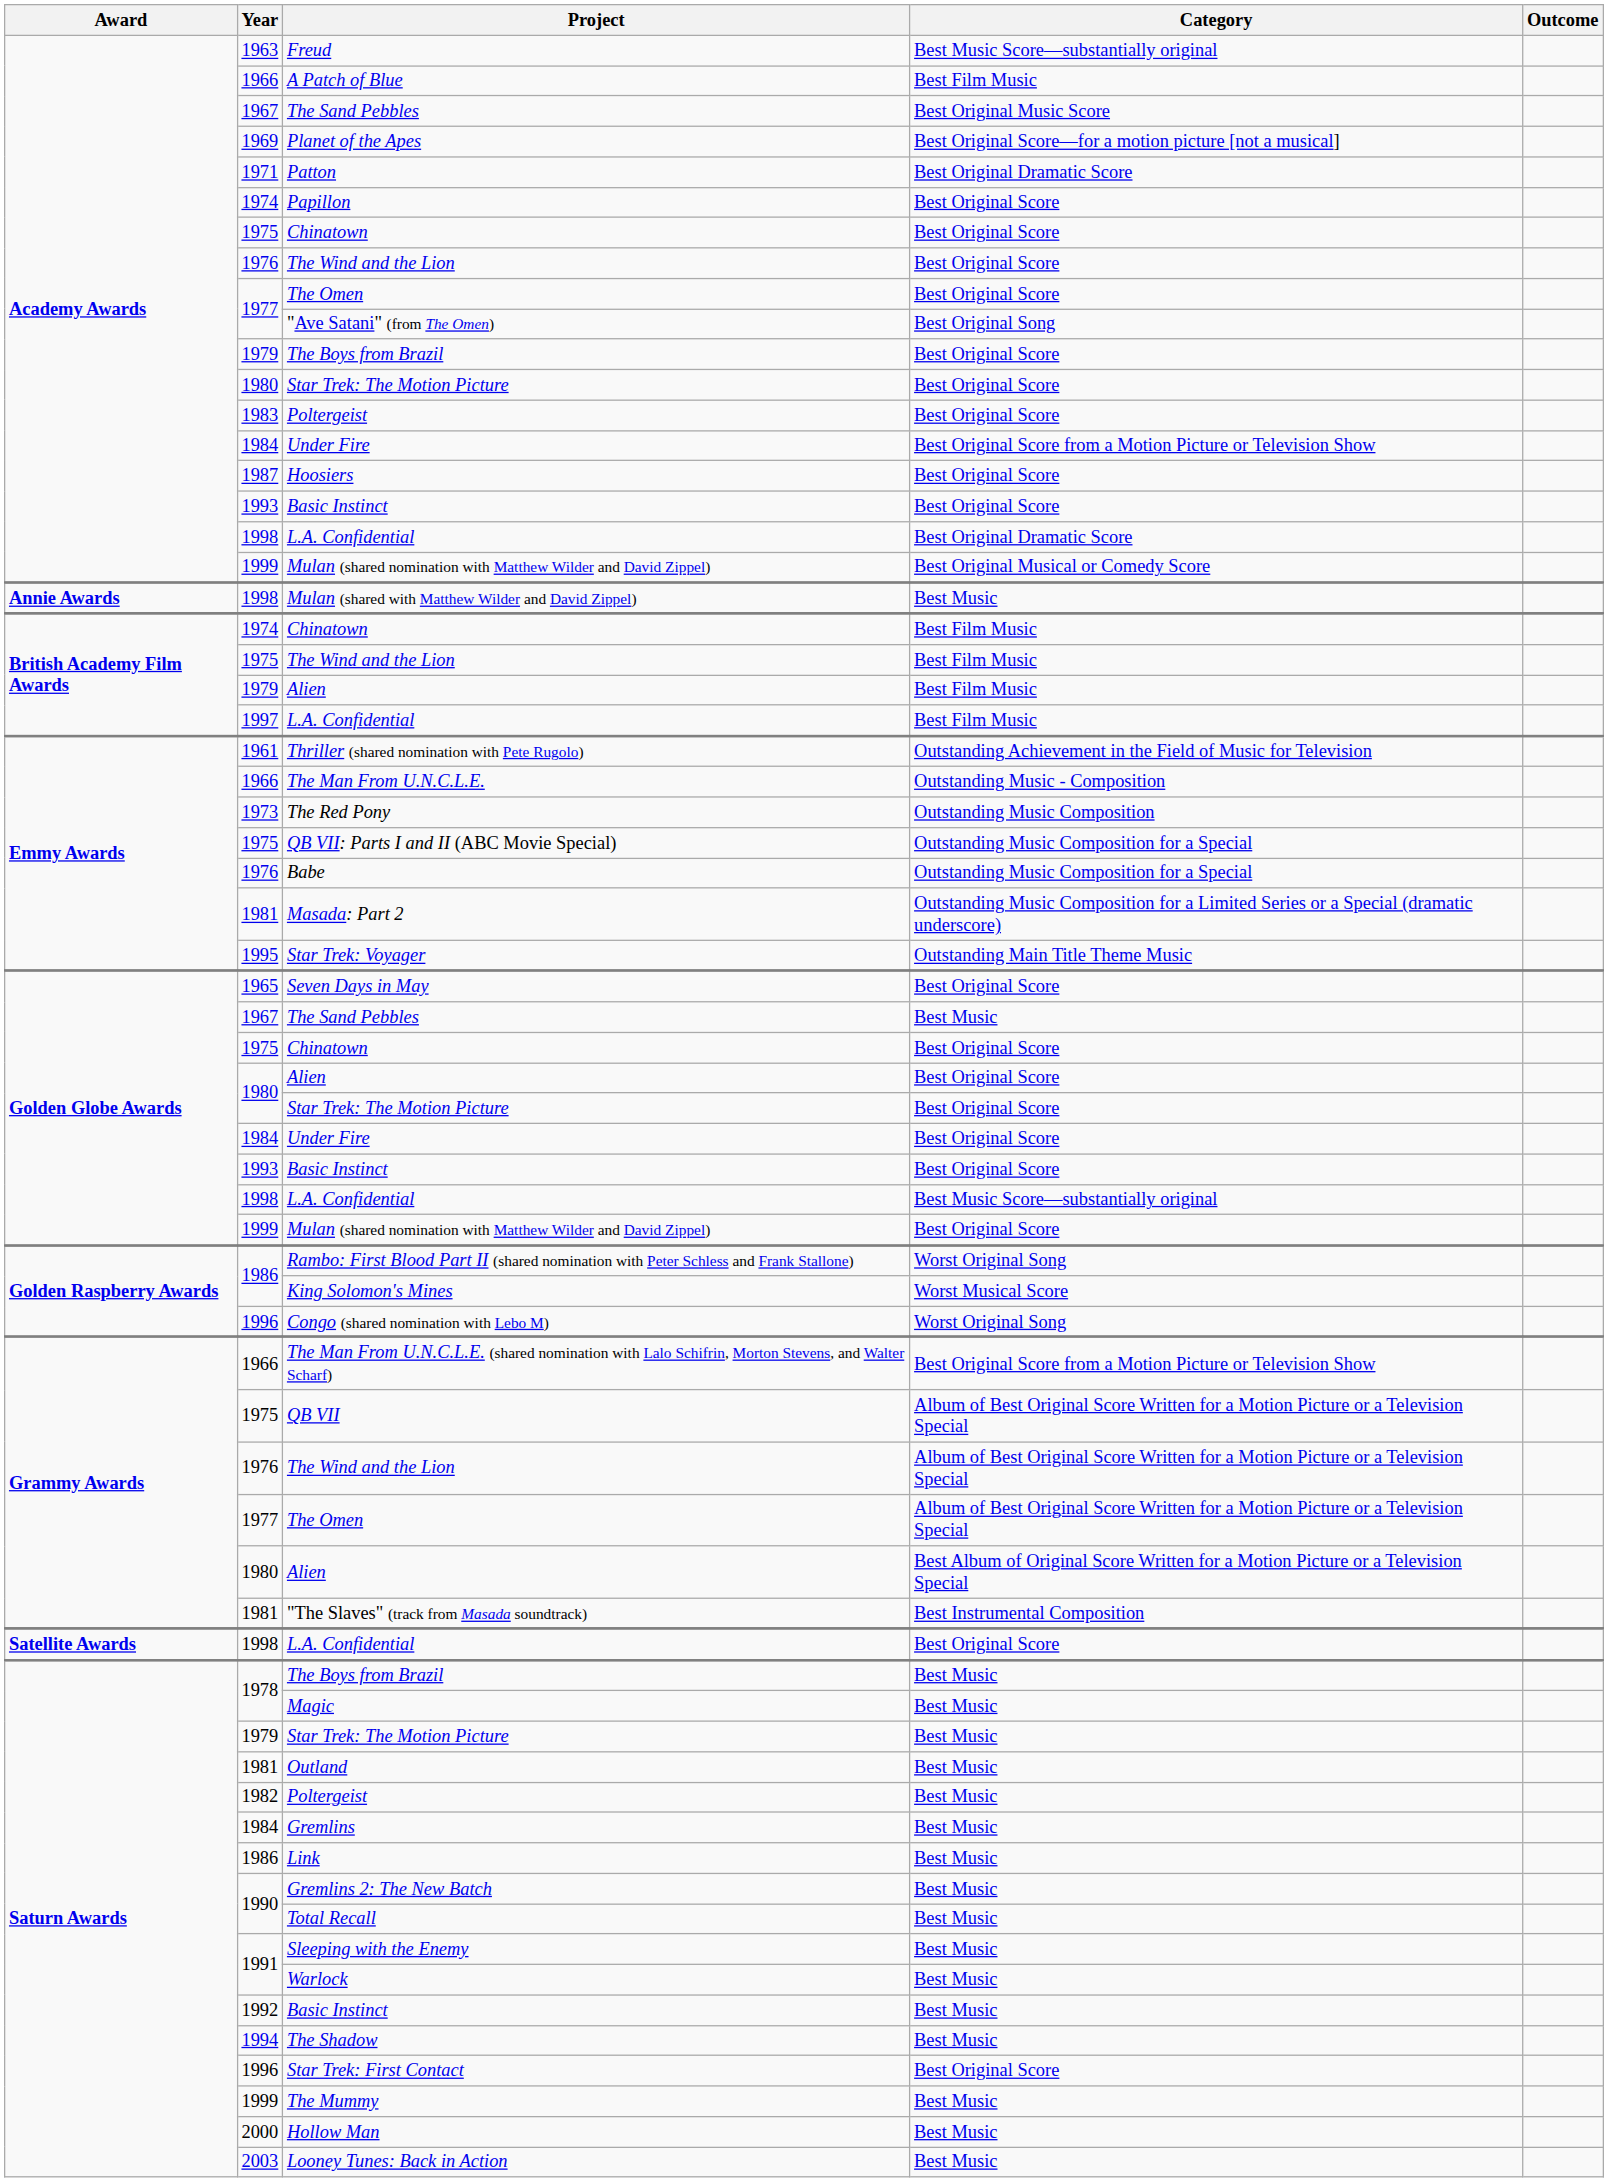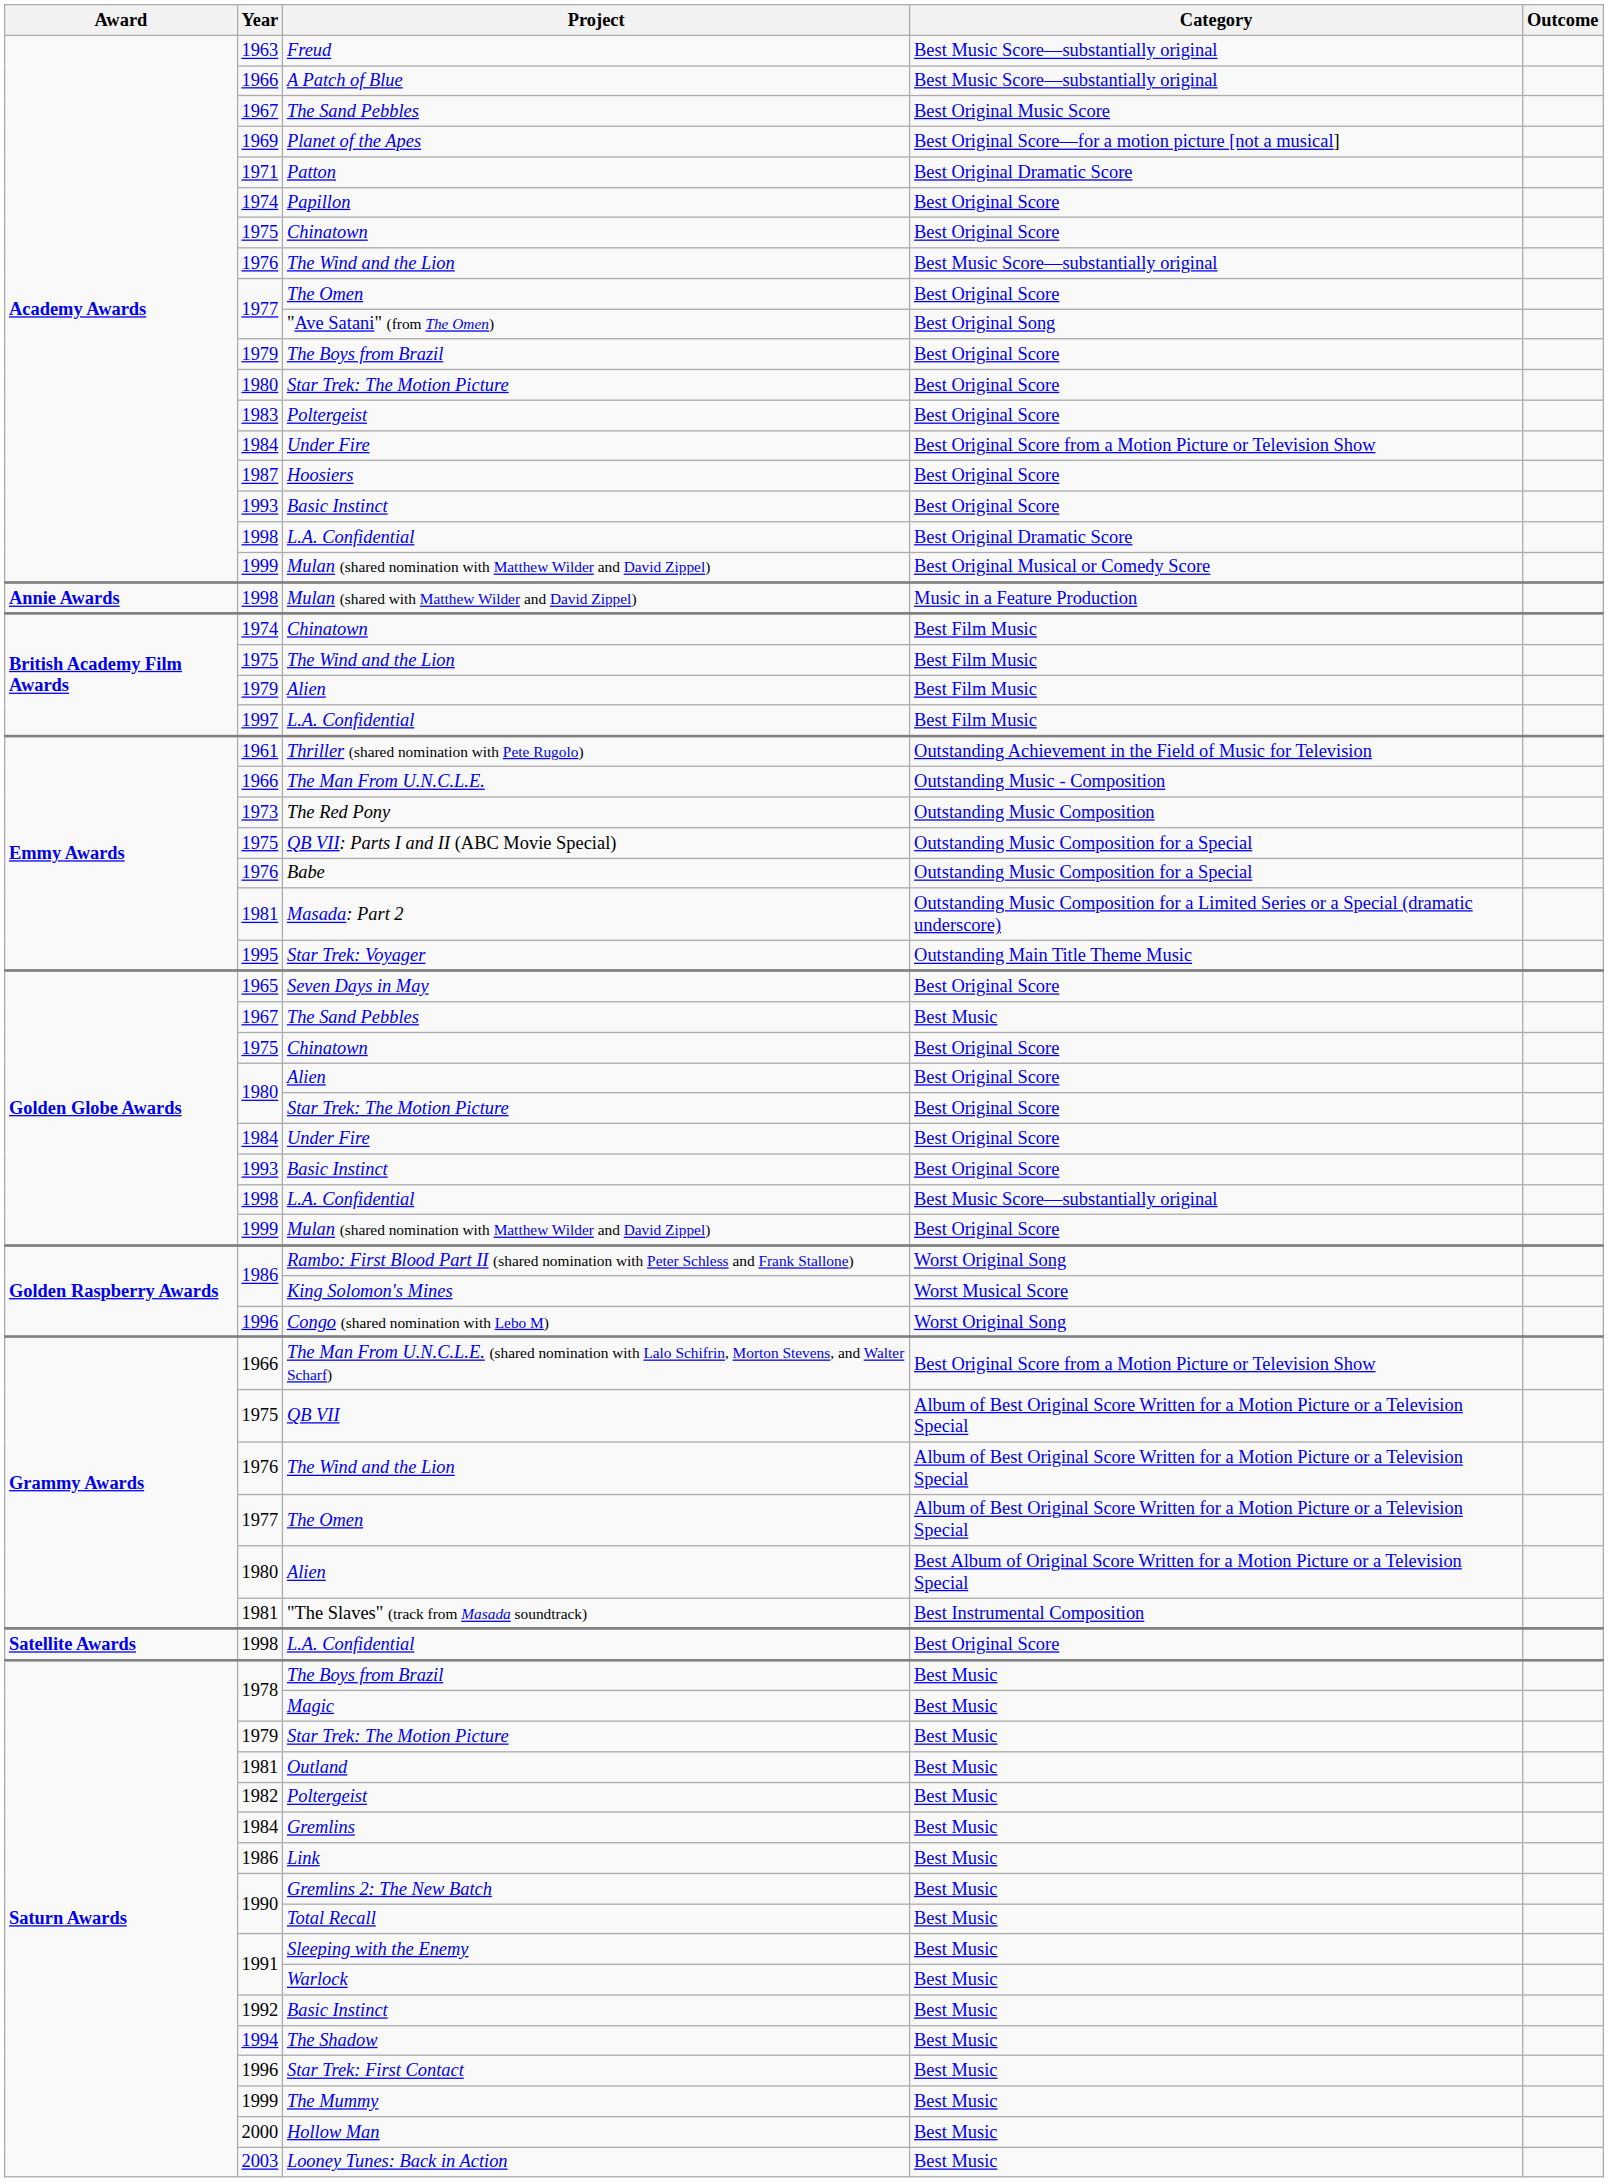A Patch of Blue | Category: Best Film Music -> Best Music Score—substantially original
Academy Awards / The Wind and the Lion | Category: Best Original Score -> Best Music Score—substantially original
Mulan (shared with Matthew Wilder and David Zippel) | Category: Best Music -> Music in a Feature Production
Star Trek: First Contact | Category: Best Original Score -> Best Music
